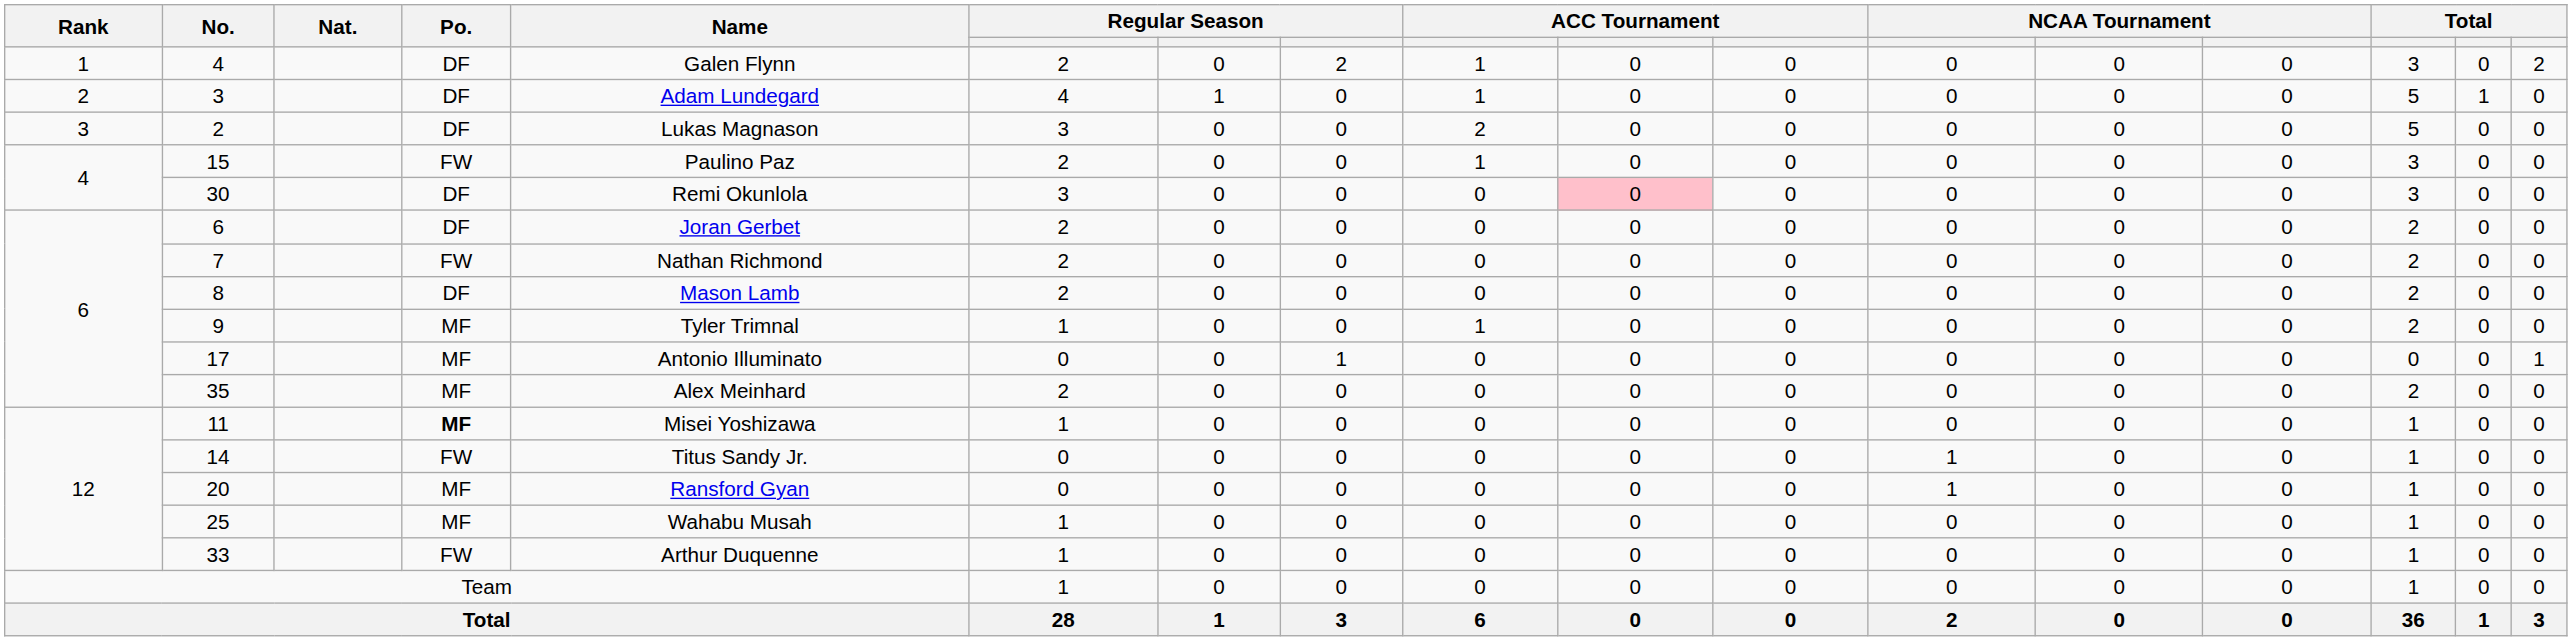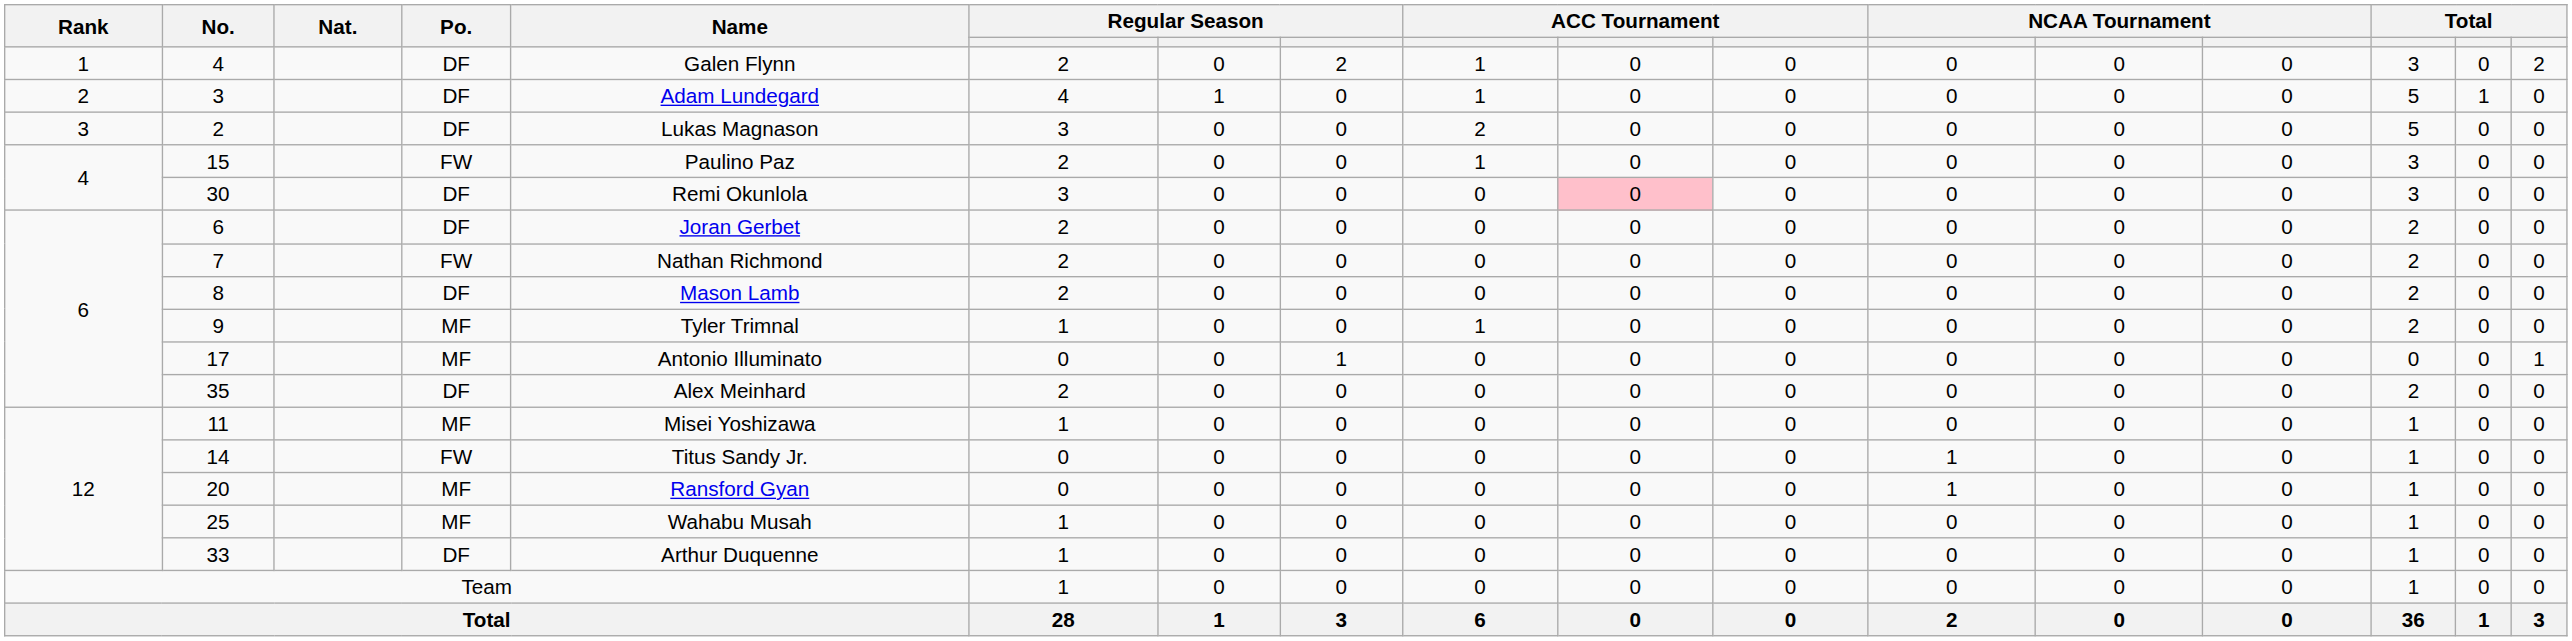35 | Po.: MF -> DF
11 | Po.: bold -> normal
33 | Po.: FW -> DF
